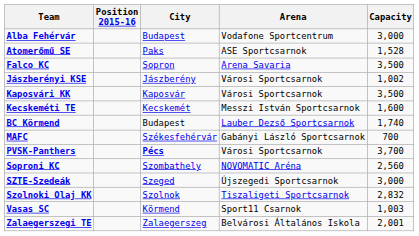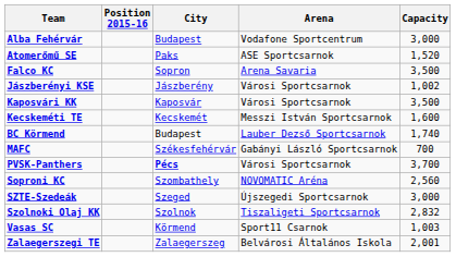Atomerőmű SE | Capacity: 1,528 -> 1,520
